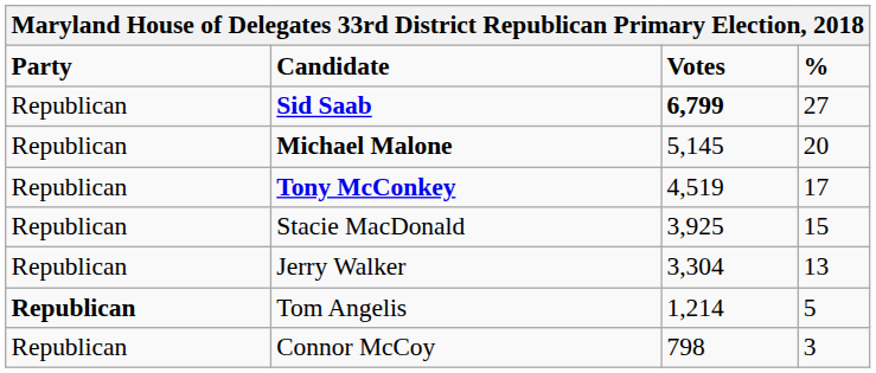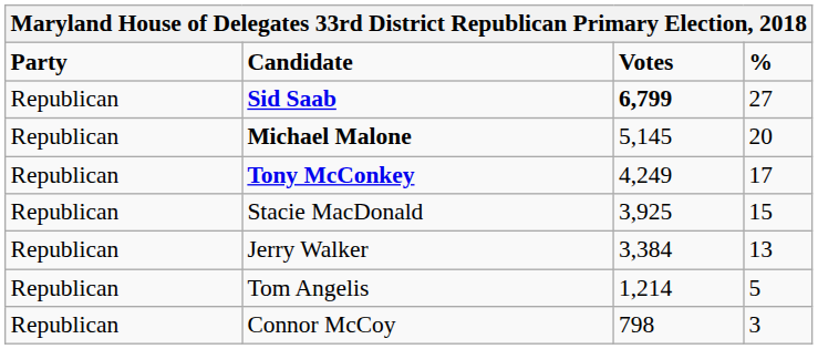Tony McConkey | Votes: 4,519 -> 4,249
Jerry Walker | Votes: 3,304 -> 3,384
Tom Angelis | Party: bold -> normal
